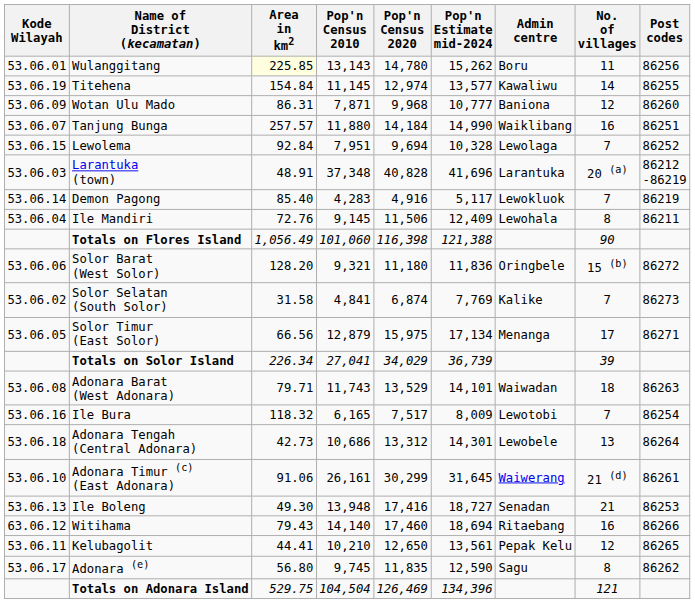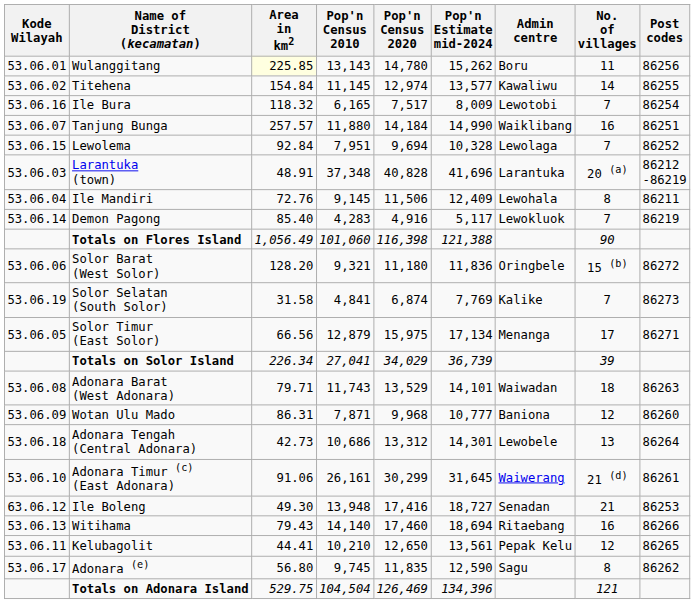Titehena | Kode Wilayah: 53.06.19 -> 53.06.02
rows swapped: Ile Bura <-> Wotan Ulu Mado
rows swapped: Ile Mandiri <-> Demon Pagong
Solor Selatan (South Solor) | Kode Wilayah: 53.06.02 -> 53.06.19
Ile Boleng | Kode Wilayah: 53.06.13 -> 63.06.12
Witihama | Kode Wilayah: 63.06.12 -> 53.06.13
